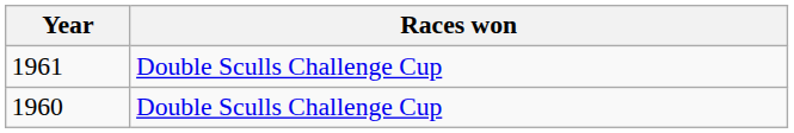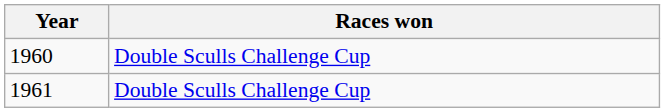rows swapped: 1960 <-> 1961
